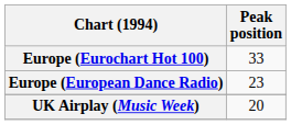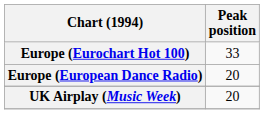Europe (European Dance Radio) | Peak position: 23 -> 20
